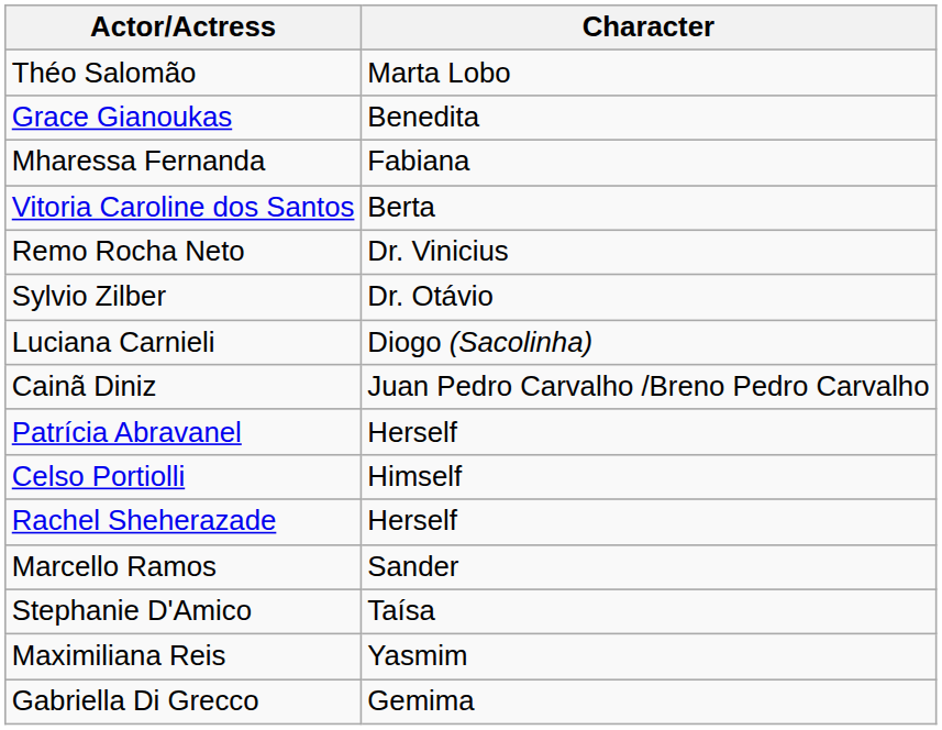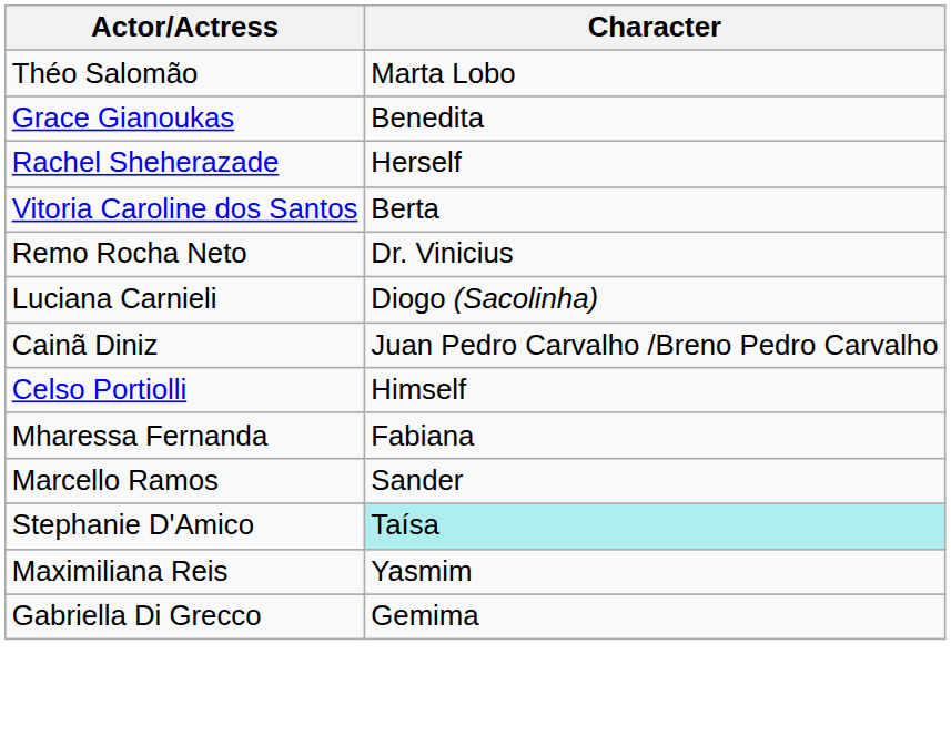rows swapped: Mharessa Fernanda <-> Rachel Sheherazade
- row: Sylvio Zilber | Dr. Otávio
- row: Patrícia Abravanel | Herself
Stephanie D'Amico | Character: no background -> paleturquoise background
